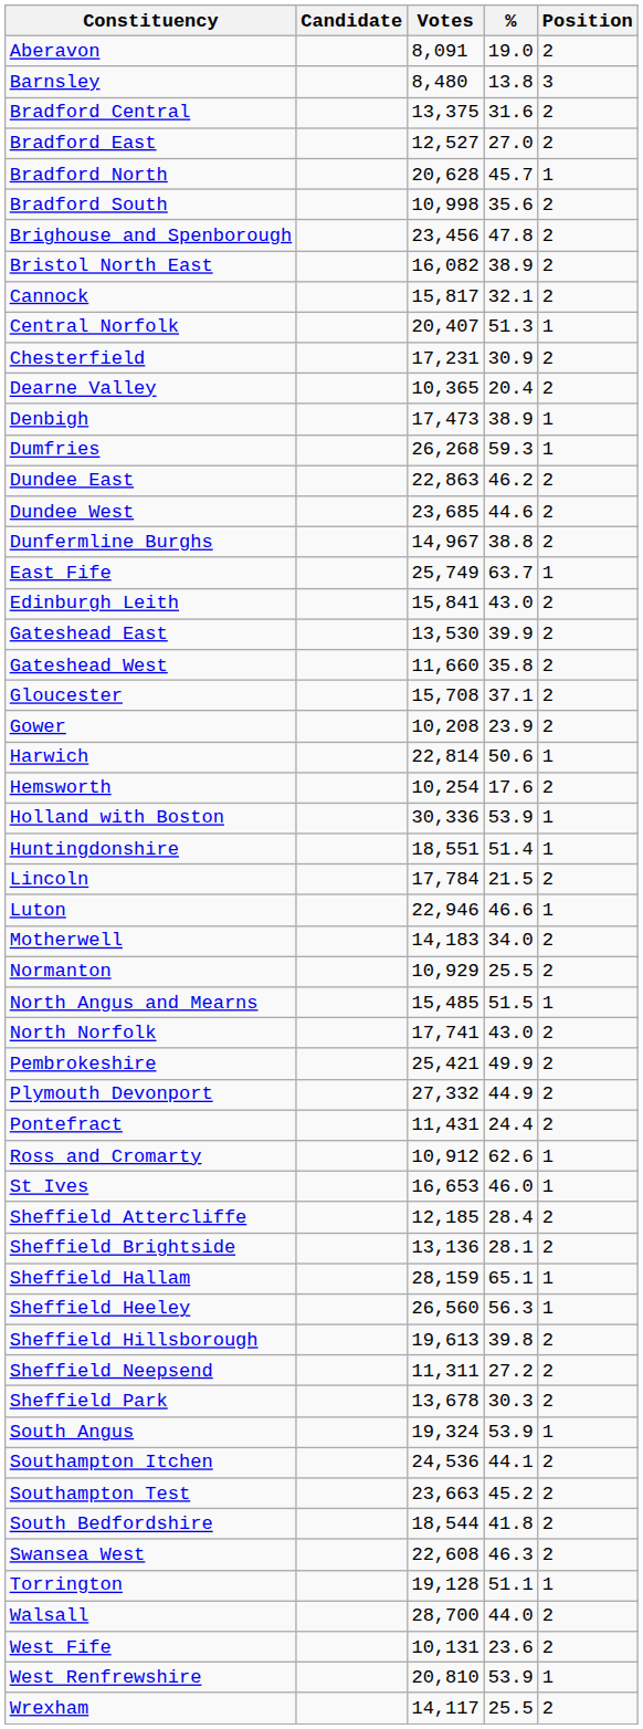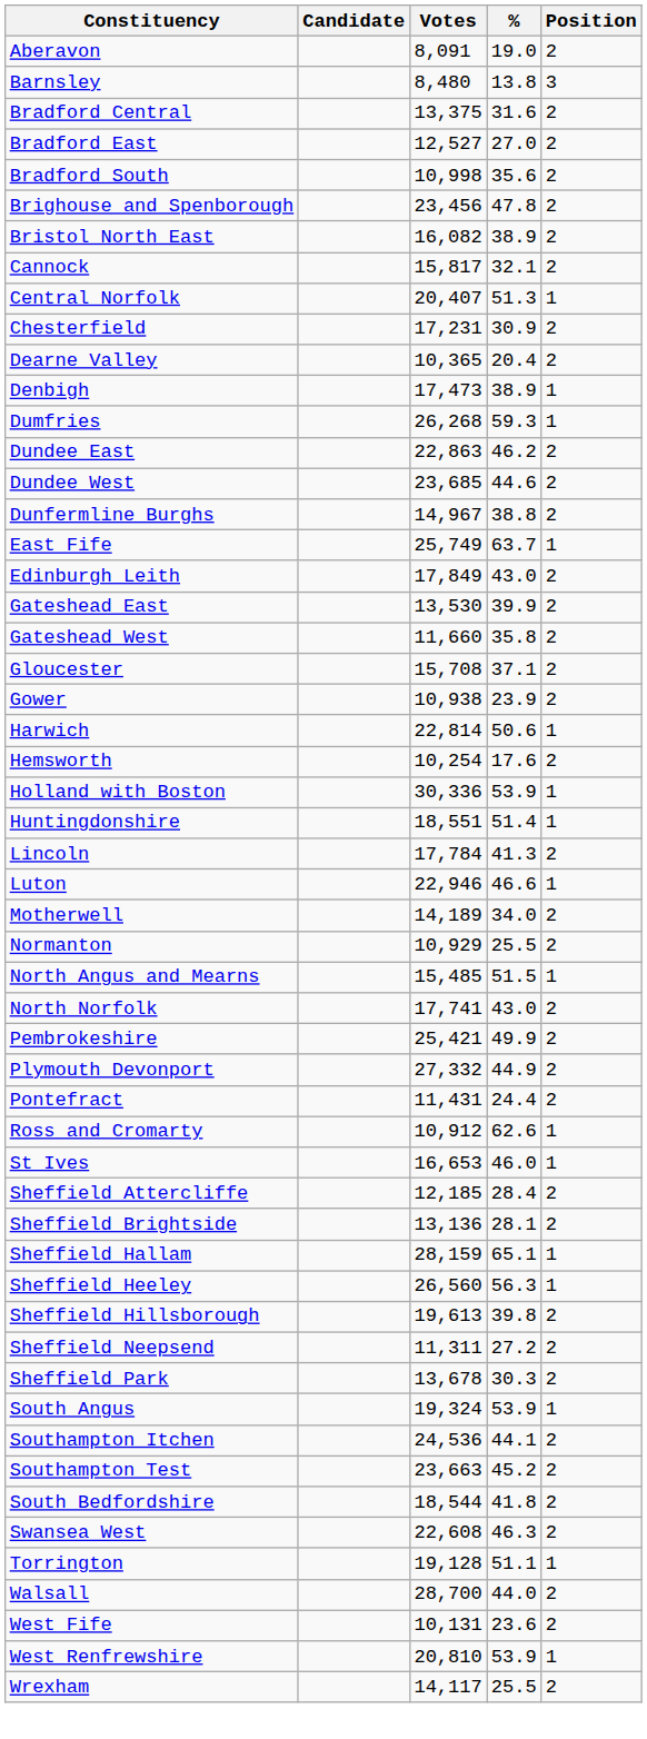- row: Bradford North | 20,628 | 45.7 | 1
Edinburgh Leith | Votes: 15,841 -> 17,849
Gower | Votes: 10,208 -> 10,938
Lincoln | %: 21.5 -> 41.3
Motherwell | Votes: 14,183 -> 14,189
